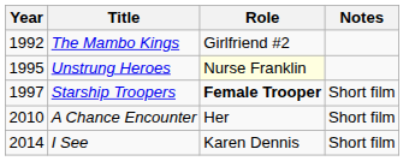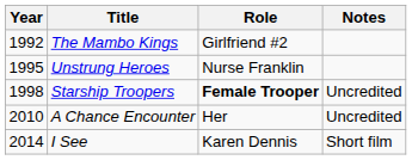Unstrung Heroes | Role: lightyellow background -> no background
Starship Troopers | Year: 1997 -> 1998
Starship Troopers | Notes: Short film -> Uncredited
A Chance Encounter | Notes: Short film -> Uncredited
